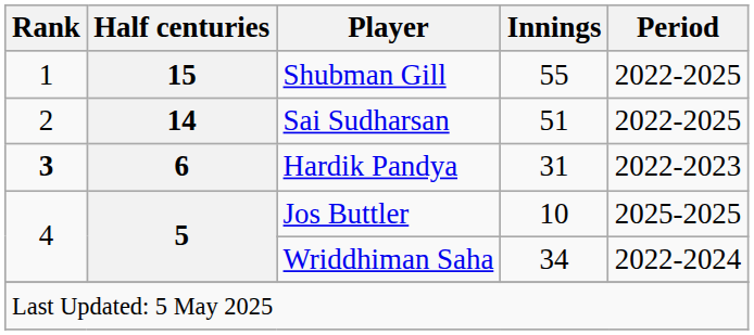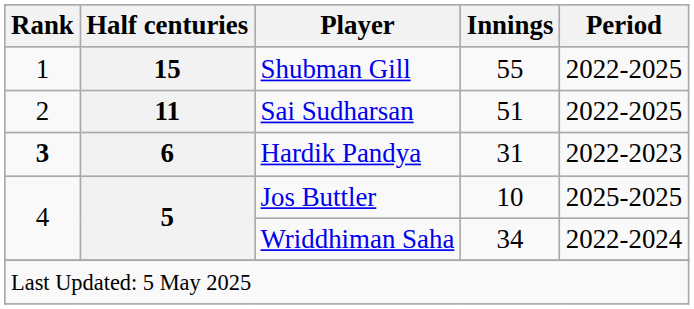Sai Sudharsan | Half centuries: 14 -> 11
